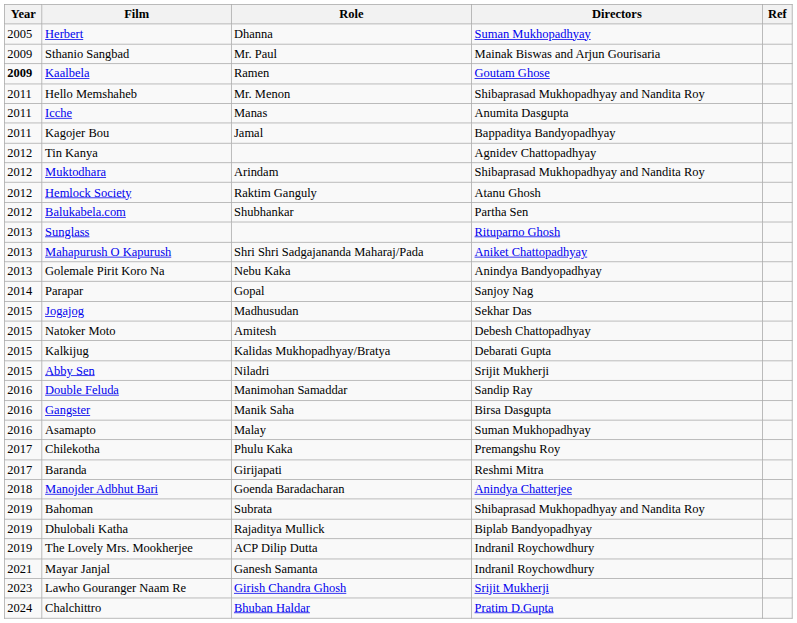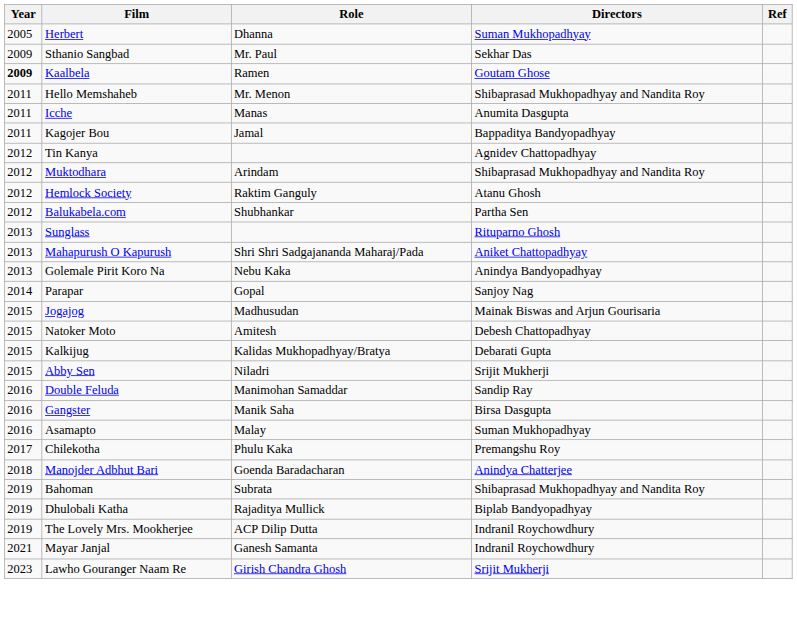Sthanio Sangbad | Directors: Mainak Biswas and Arjun Gourisaria -> Sekhar Das
Jogajog | Directors: Sekhar Das -> Mainak Biswas and Arjun Gourisaria
- row: 2017 | Baranda | Girijapati | Reshmi Mitra
- row: 2024 | Chalchittro | Bhuban Haldar | Pratim D.Gupta
